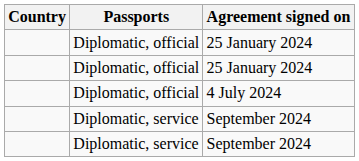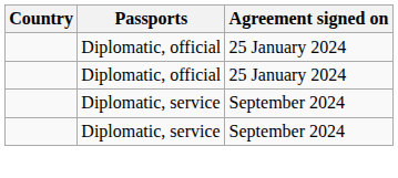- row: Diplomatic, official | 4 July 2024
